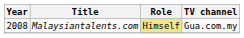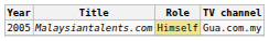Malaysiantalents.com | Year: 2008 -> 2005
